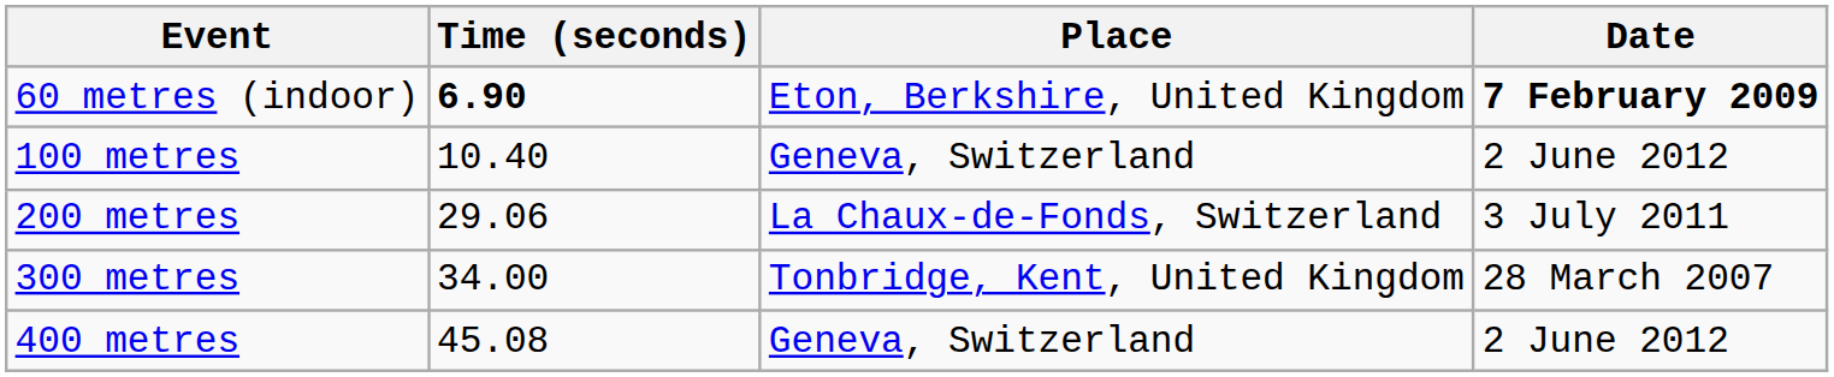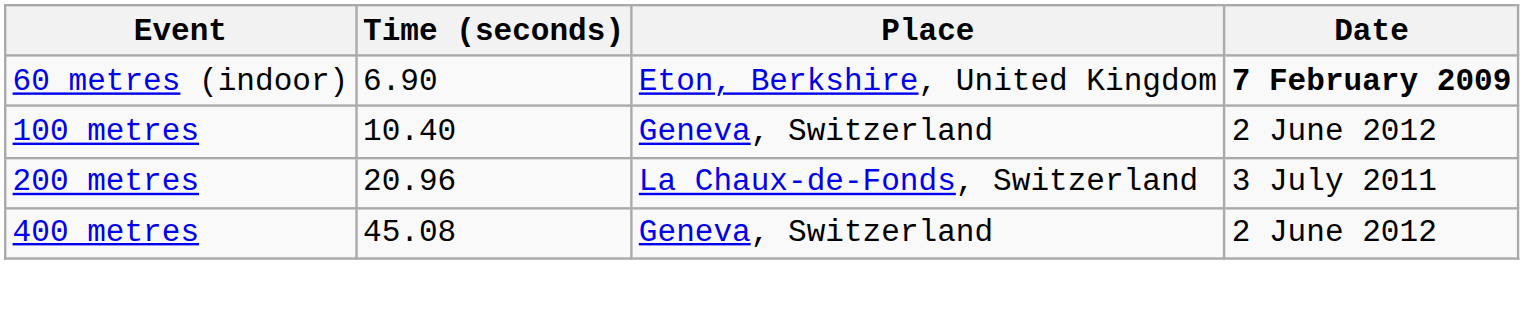60 metres (indoor) | Time (seconds): bold -> normal
200 metres | Time (seconds): 29.06 -> 20.96
- row: 300 metres | 34.00 | Tonbridge, Kent, United Kingdom | 28 March 2007
